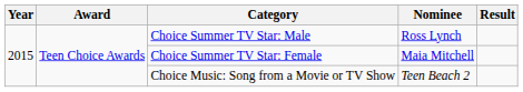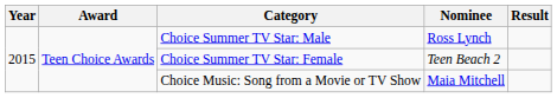Choice Summer TV Star: Female | Nominee: Maia Mitchell -> Teen Beach 2
Choice Music: Song from a Movie or TV Show | Nominee: Teen Beach 2 -> Maia Mitchell
